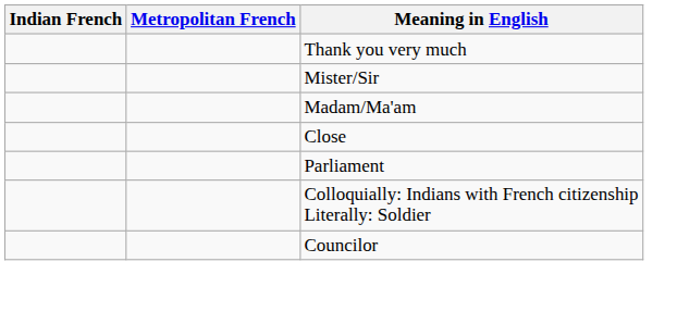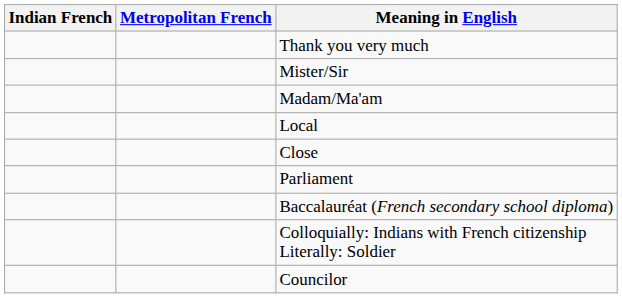+ row: Local
+ row: Baccalauréat (French secondary school diploma)
